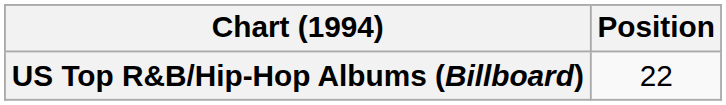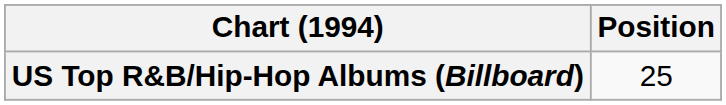US Top R&B/Hip-Hop Albums (Billboard) | Position: 22 -> 25
